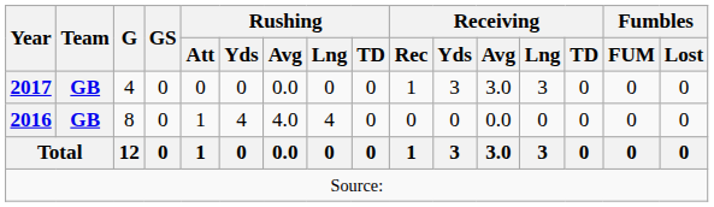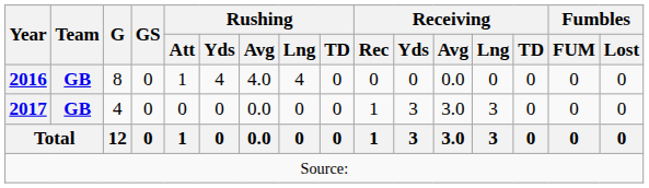rows swapped: 2016 <-> 2017
